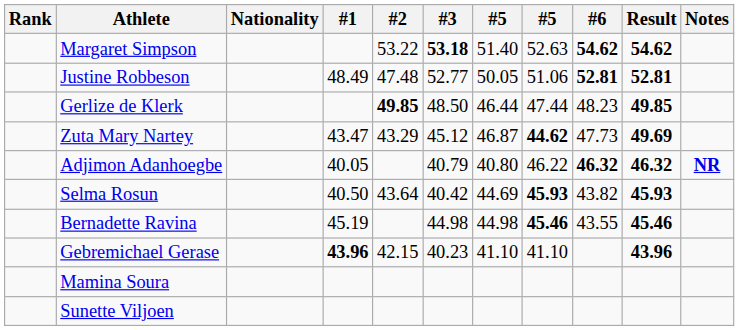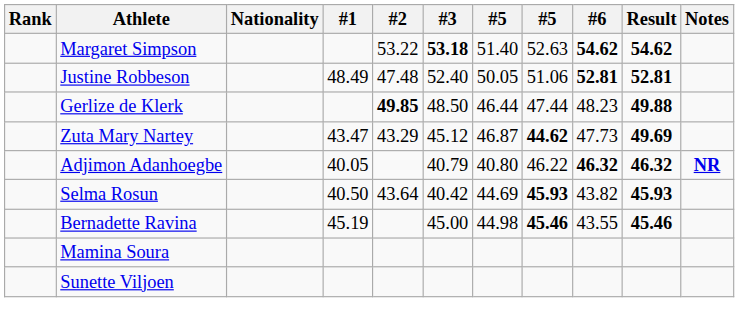Justine Robbeson | #3: 52.77 -> 52.40
Gerlize de Klerk | Result: 49.85 -> 49.88
Bernadette Ravina | #3: 44.98 -> 45.00
- row: Gebremichael Gerase | 43.96 | 42.15 | 40.23 | 41.10 | 41.10 | 43.96
